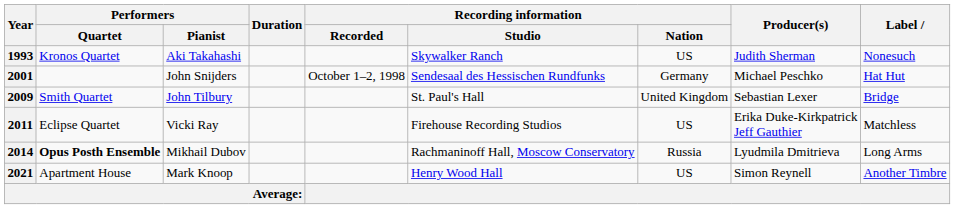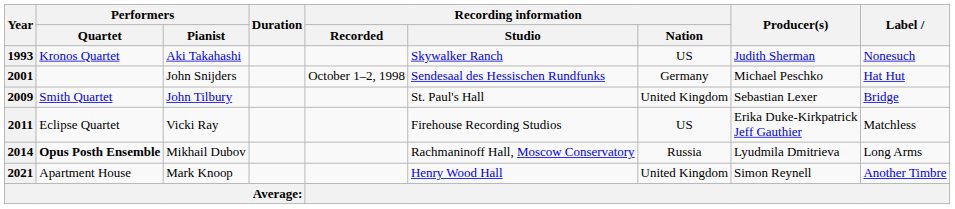2021 | Recording information / Nation: US -> United Kingdom
